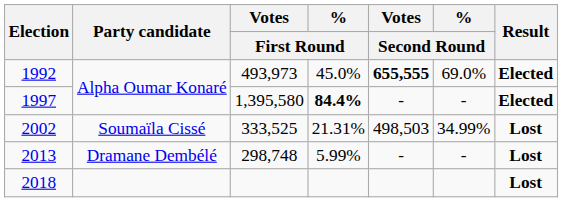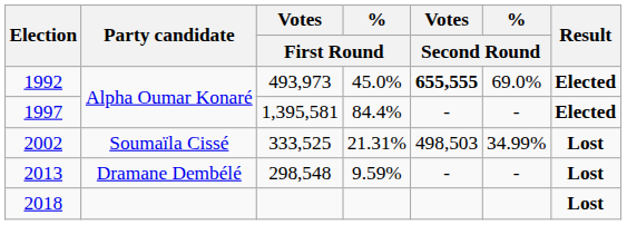1997 | Votes / First Round: 1,395,580 -> 1,395,581
1997 | % / First Round: bold -> normal
2013 | Votes / First Round: 298,748 -> 298,548
2013 | % / First Round: 5.99% -> 9.59%
